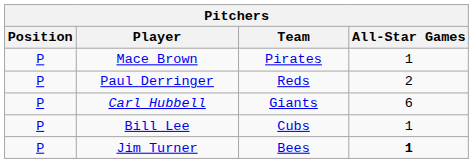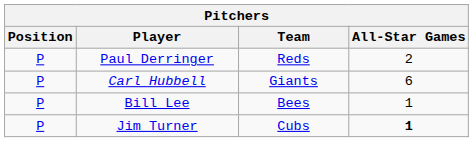- row: P | Mace Brown | Pirates | 1
Bill Lee | Team: Cubs -> Bees
Jim Turner | Team: Bees -> Cubs
